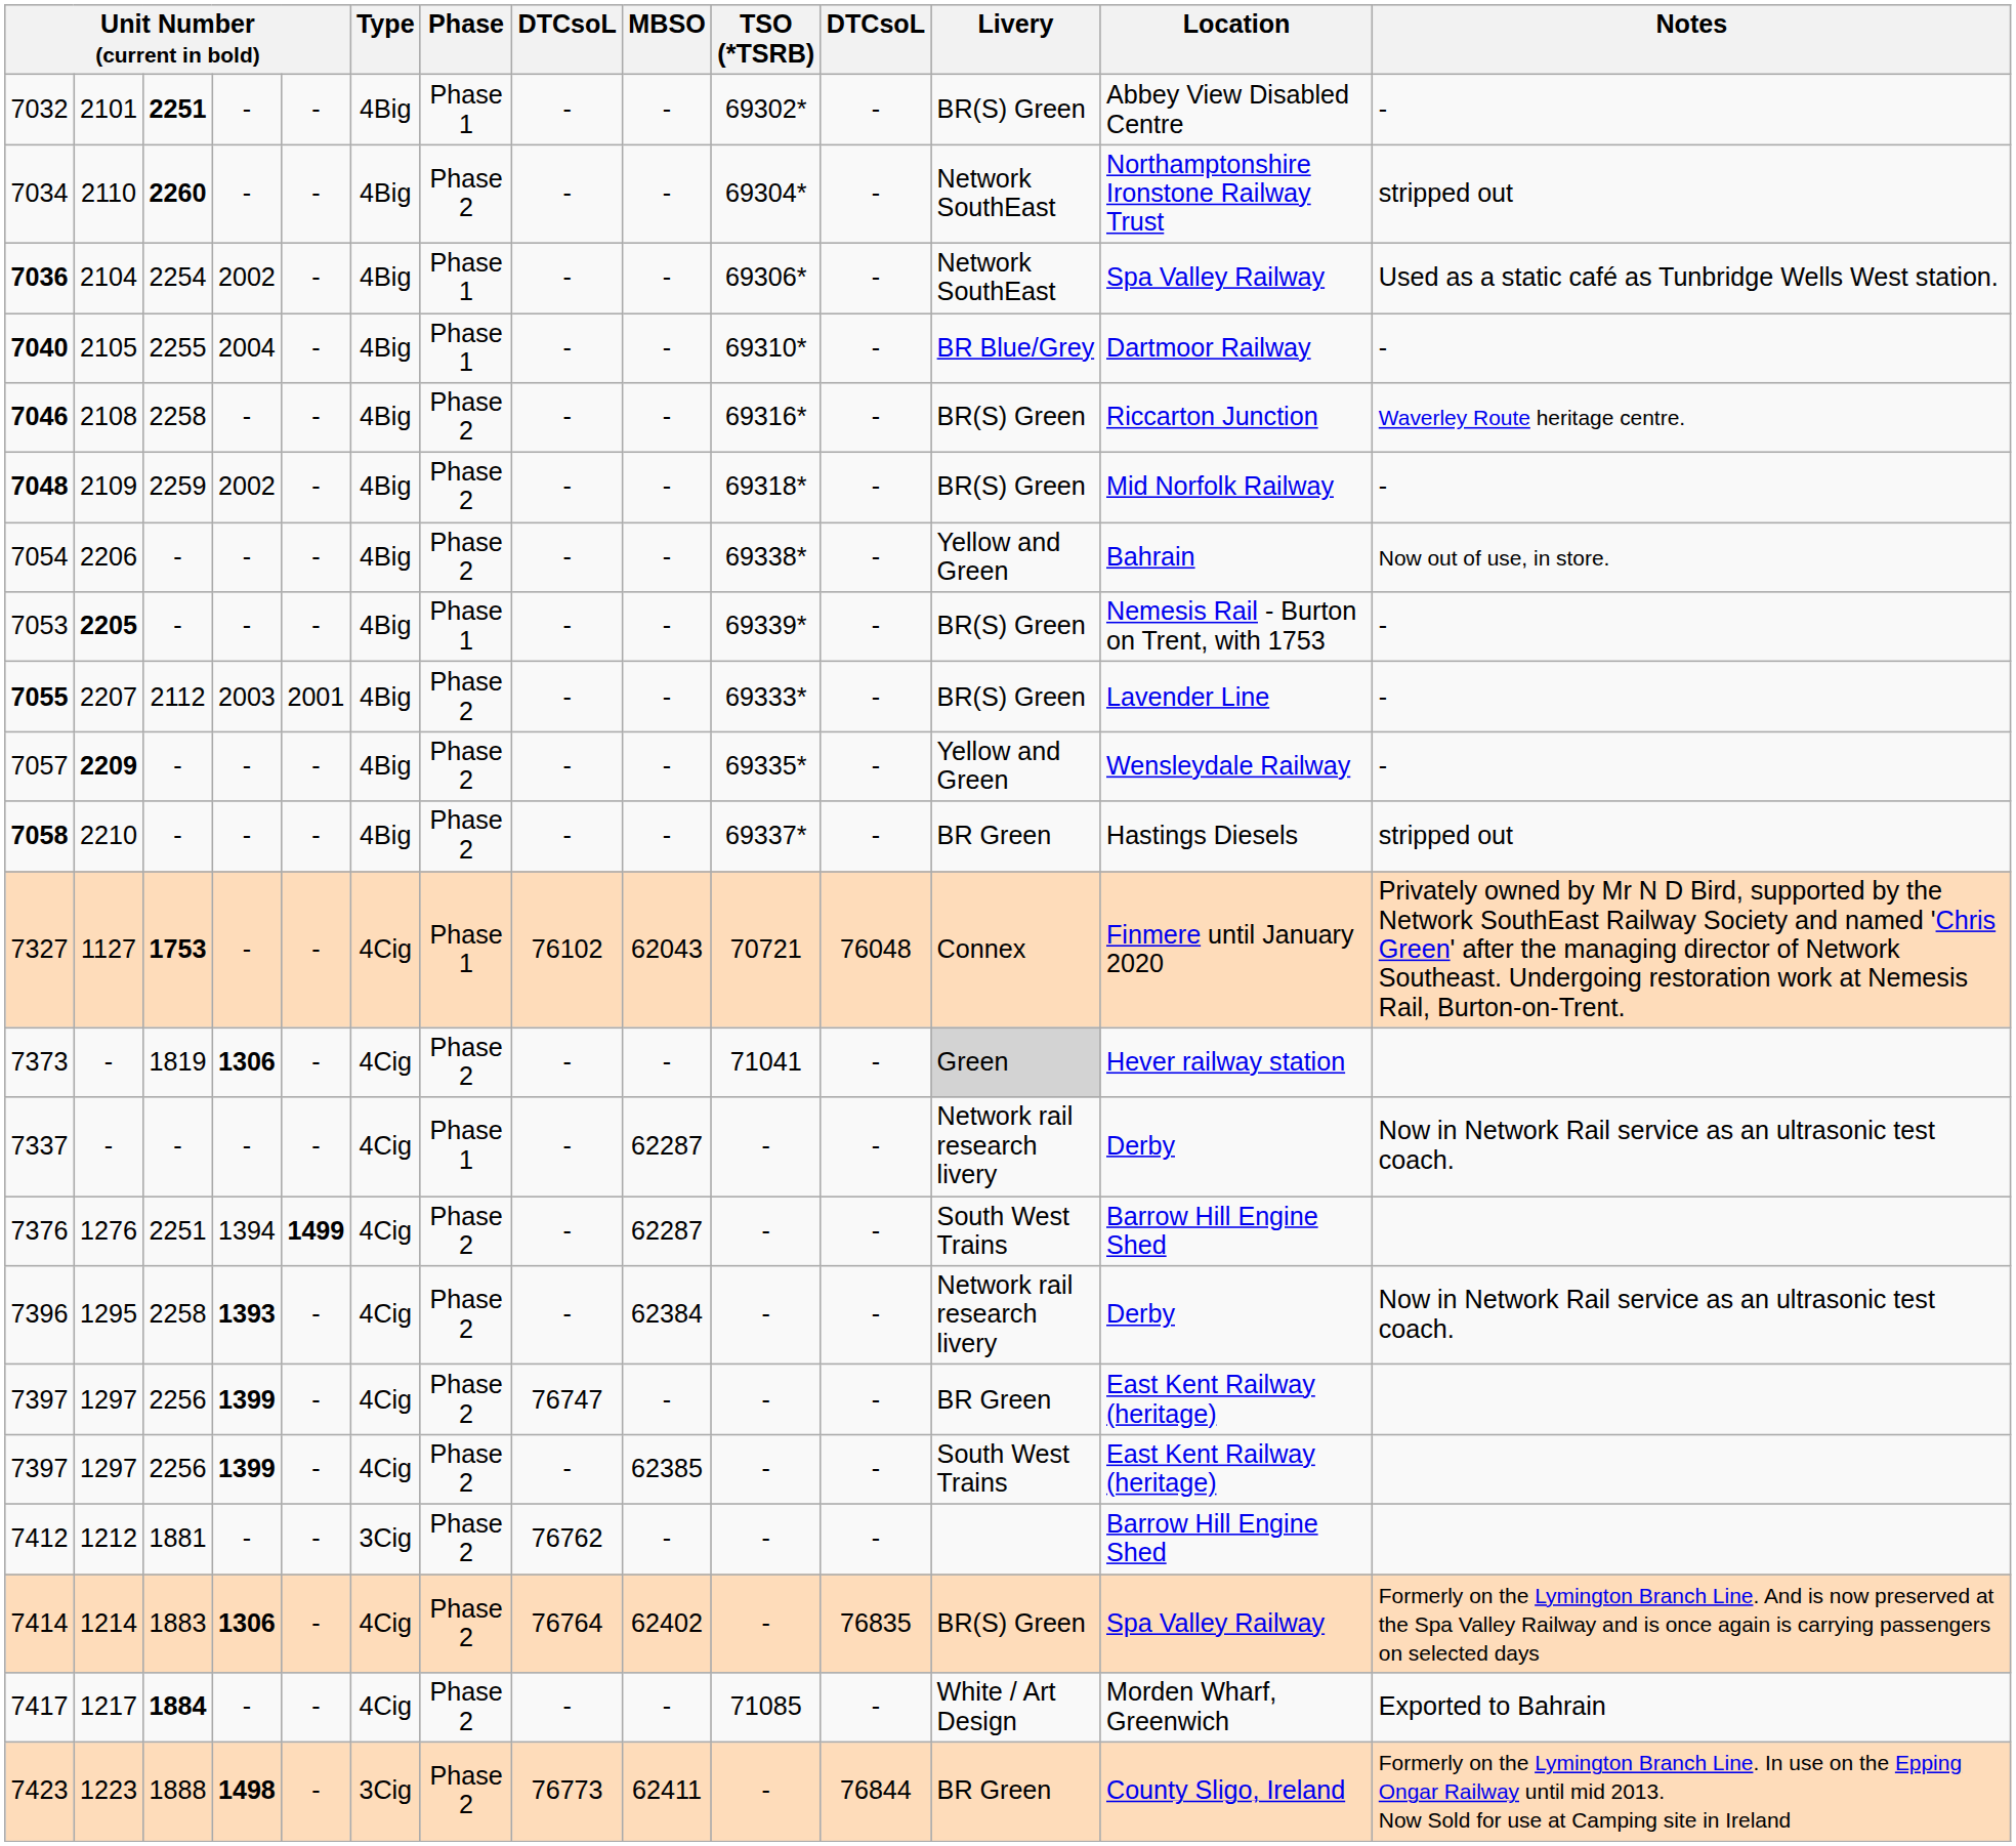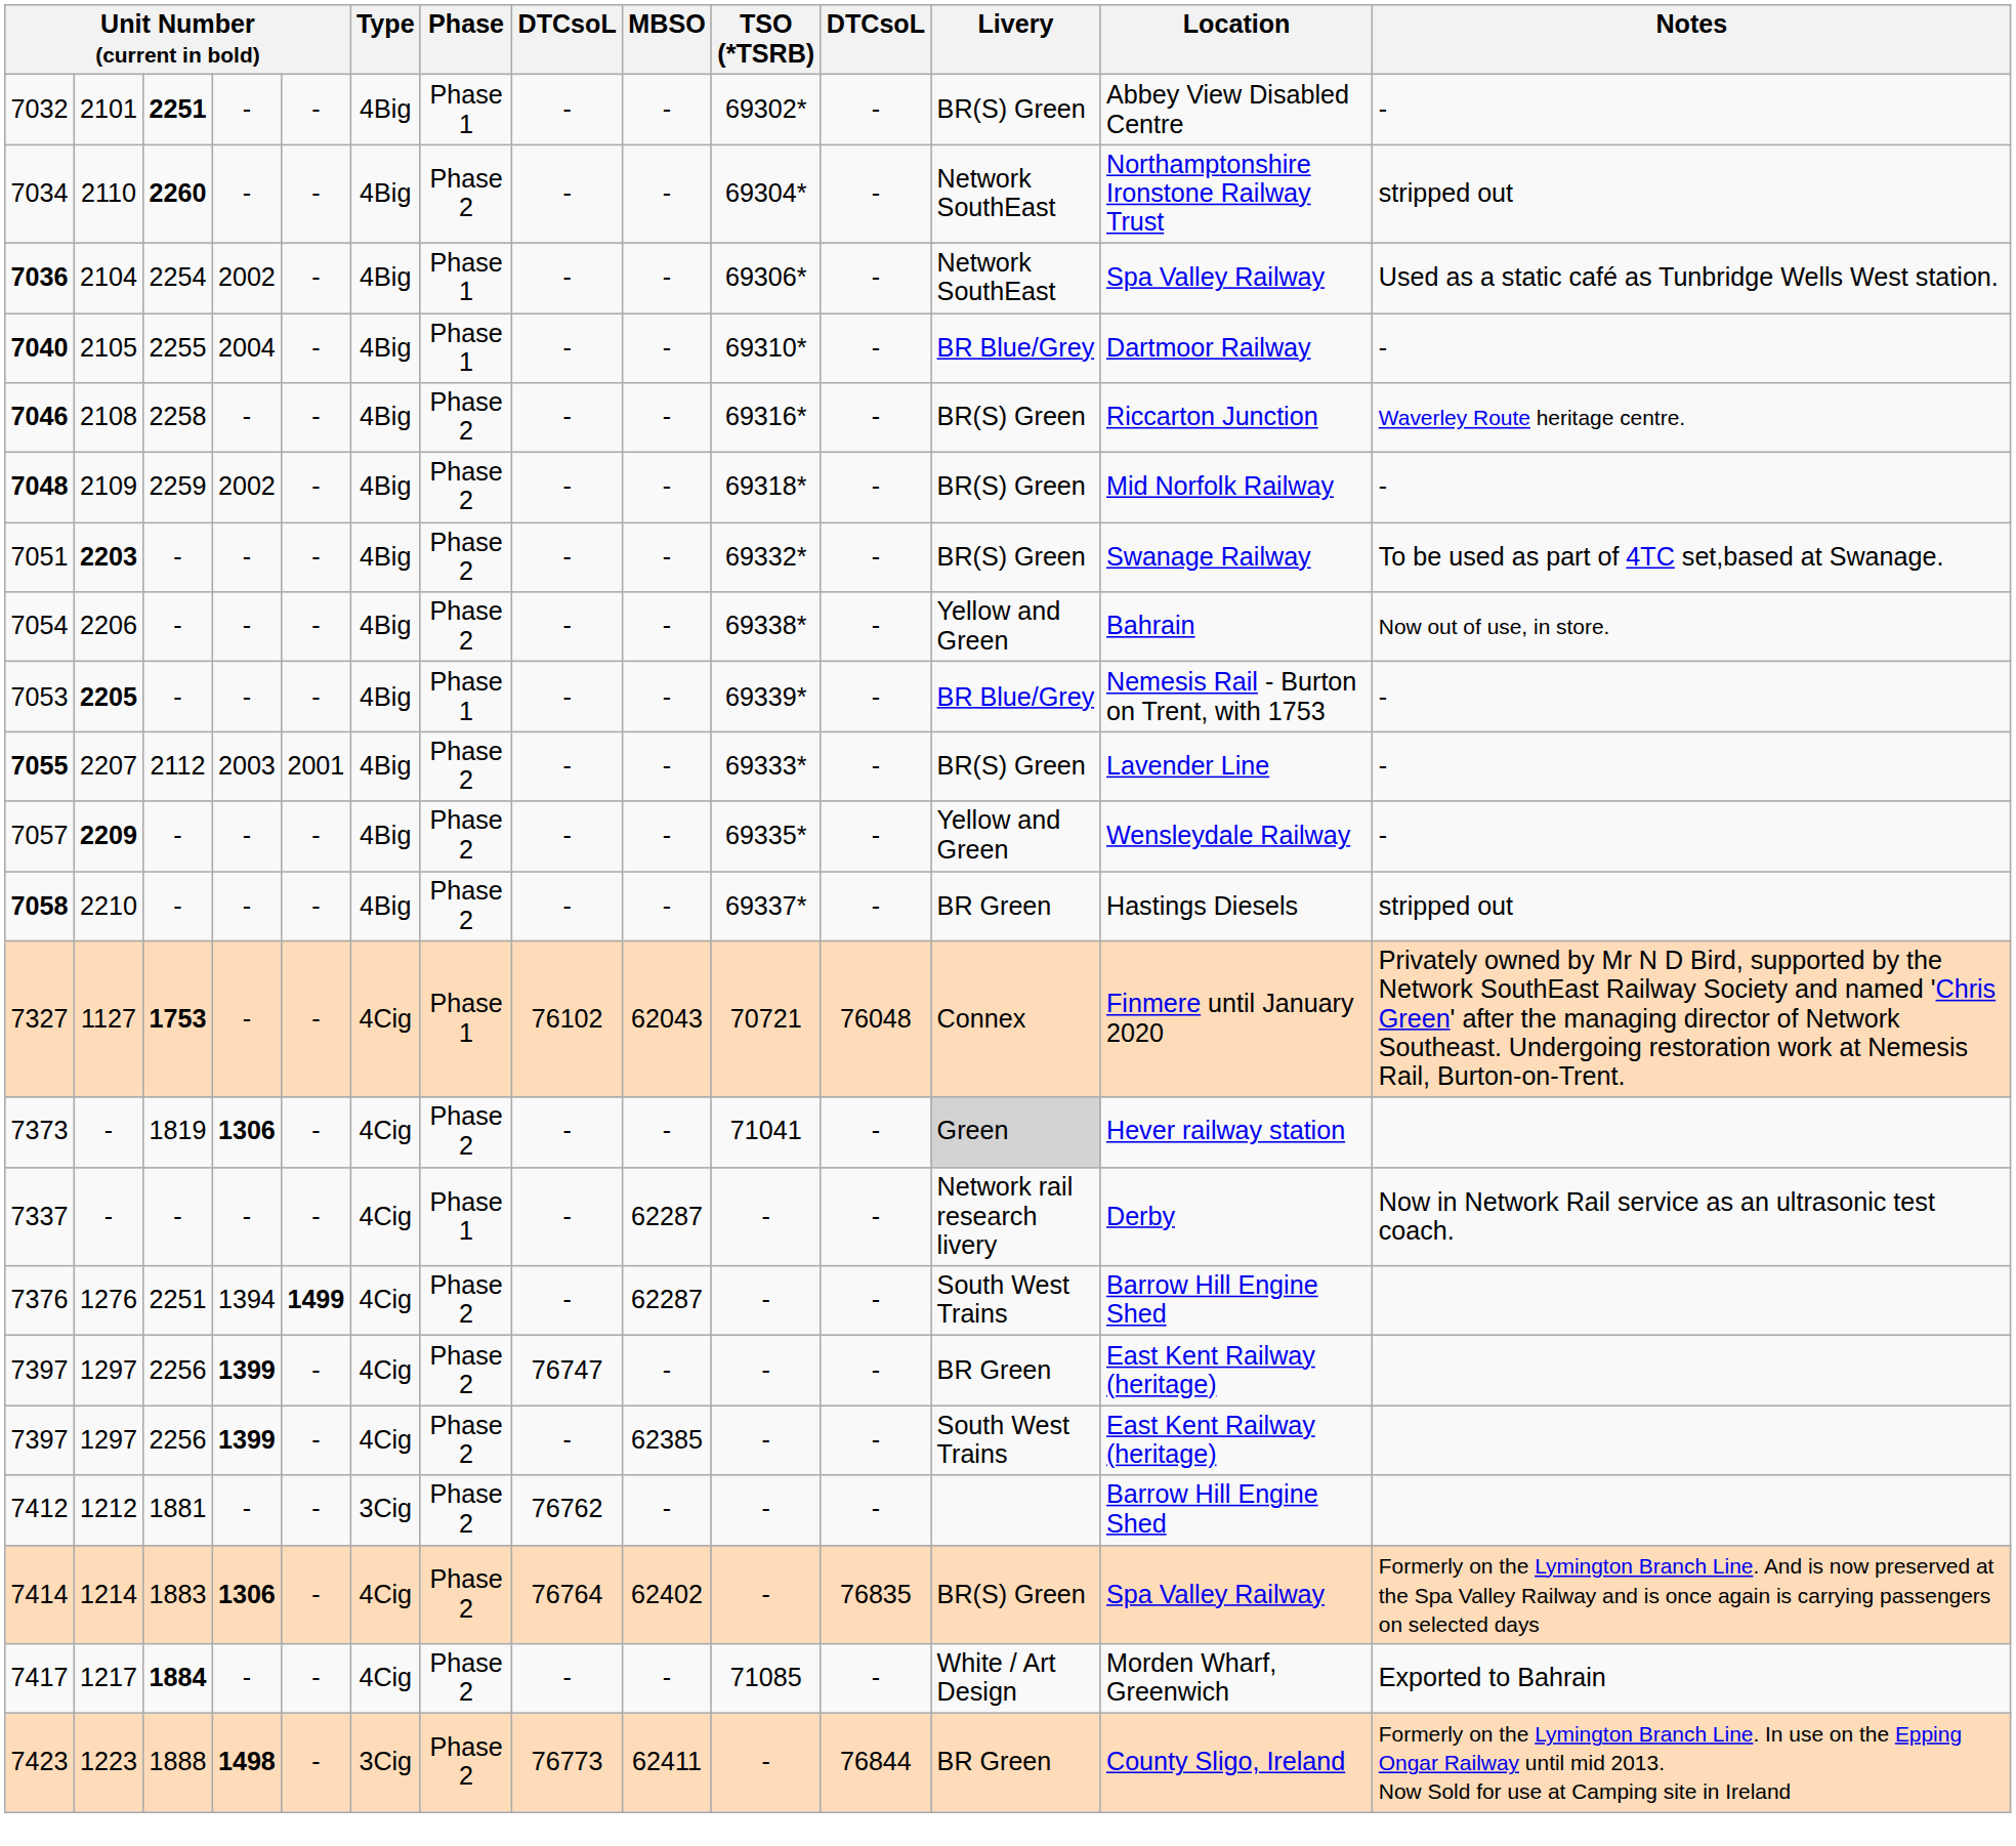+ row: 7051 | 2203 | - | - | - | 4Big | Phase 2 | - | - | 69332* | - | BR(S) Green | Swanage Railway | To be used as part of 4TC set,based at Swanage.
7053 | Livery: BR(S) Green -> BR Blue/Grey
- row: 7396 | 1295 | 2258 | 1393 | - | 4Cig | Phase 2 | - | 62384 | - | - | Network rail research livery | Derby | Now in Network Rail service as an ultrasonic test coach.
